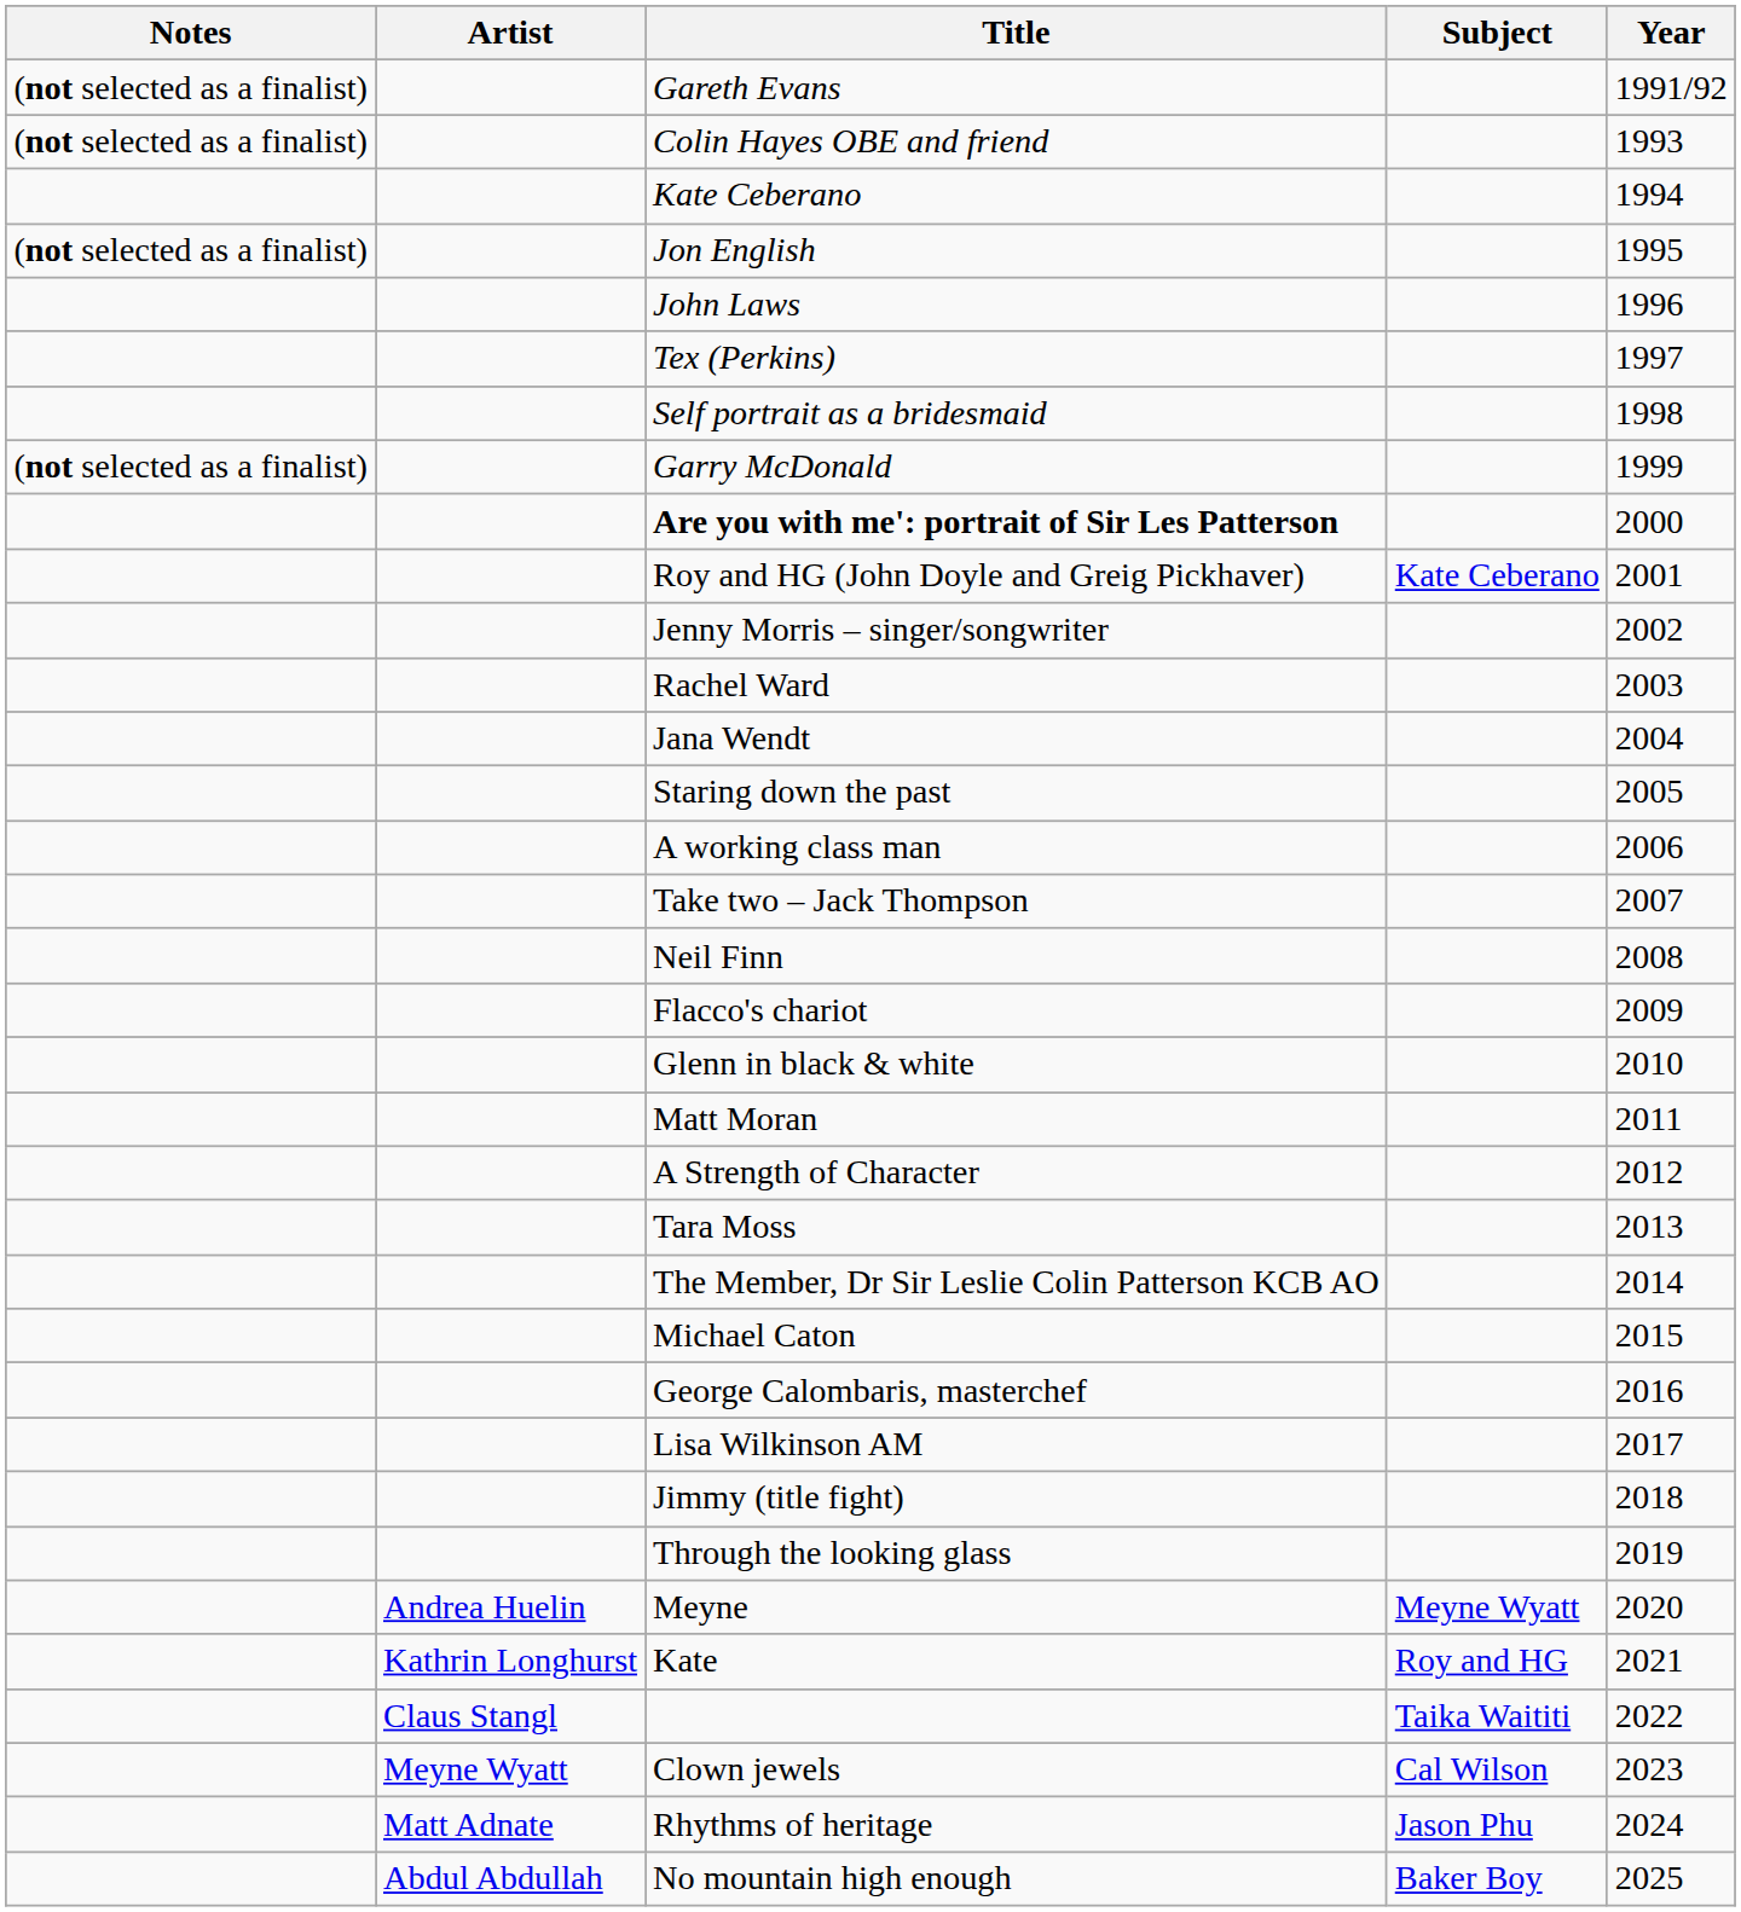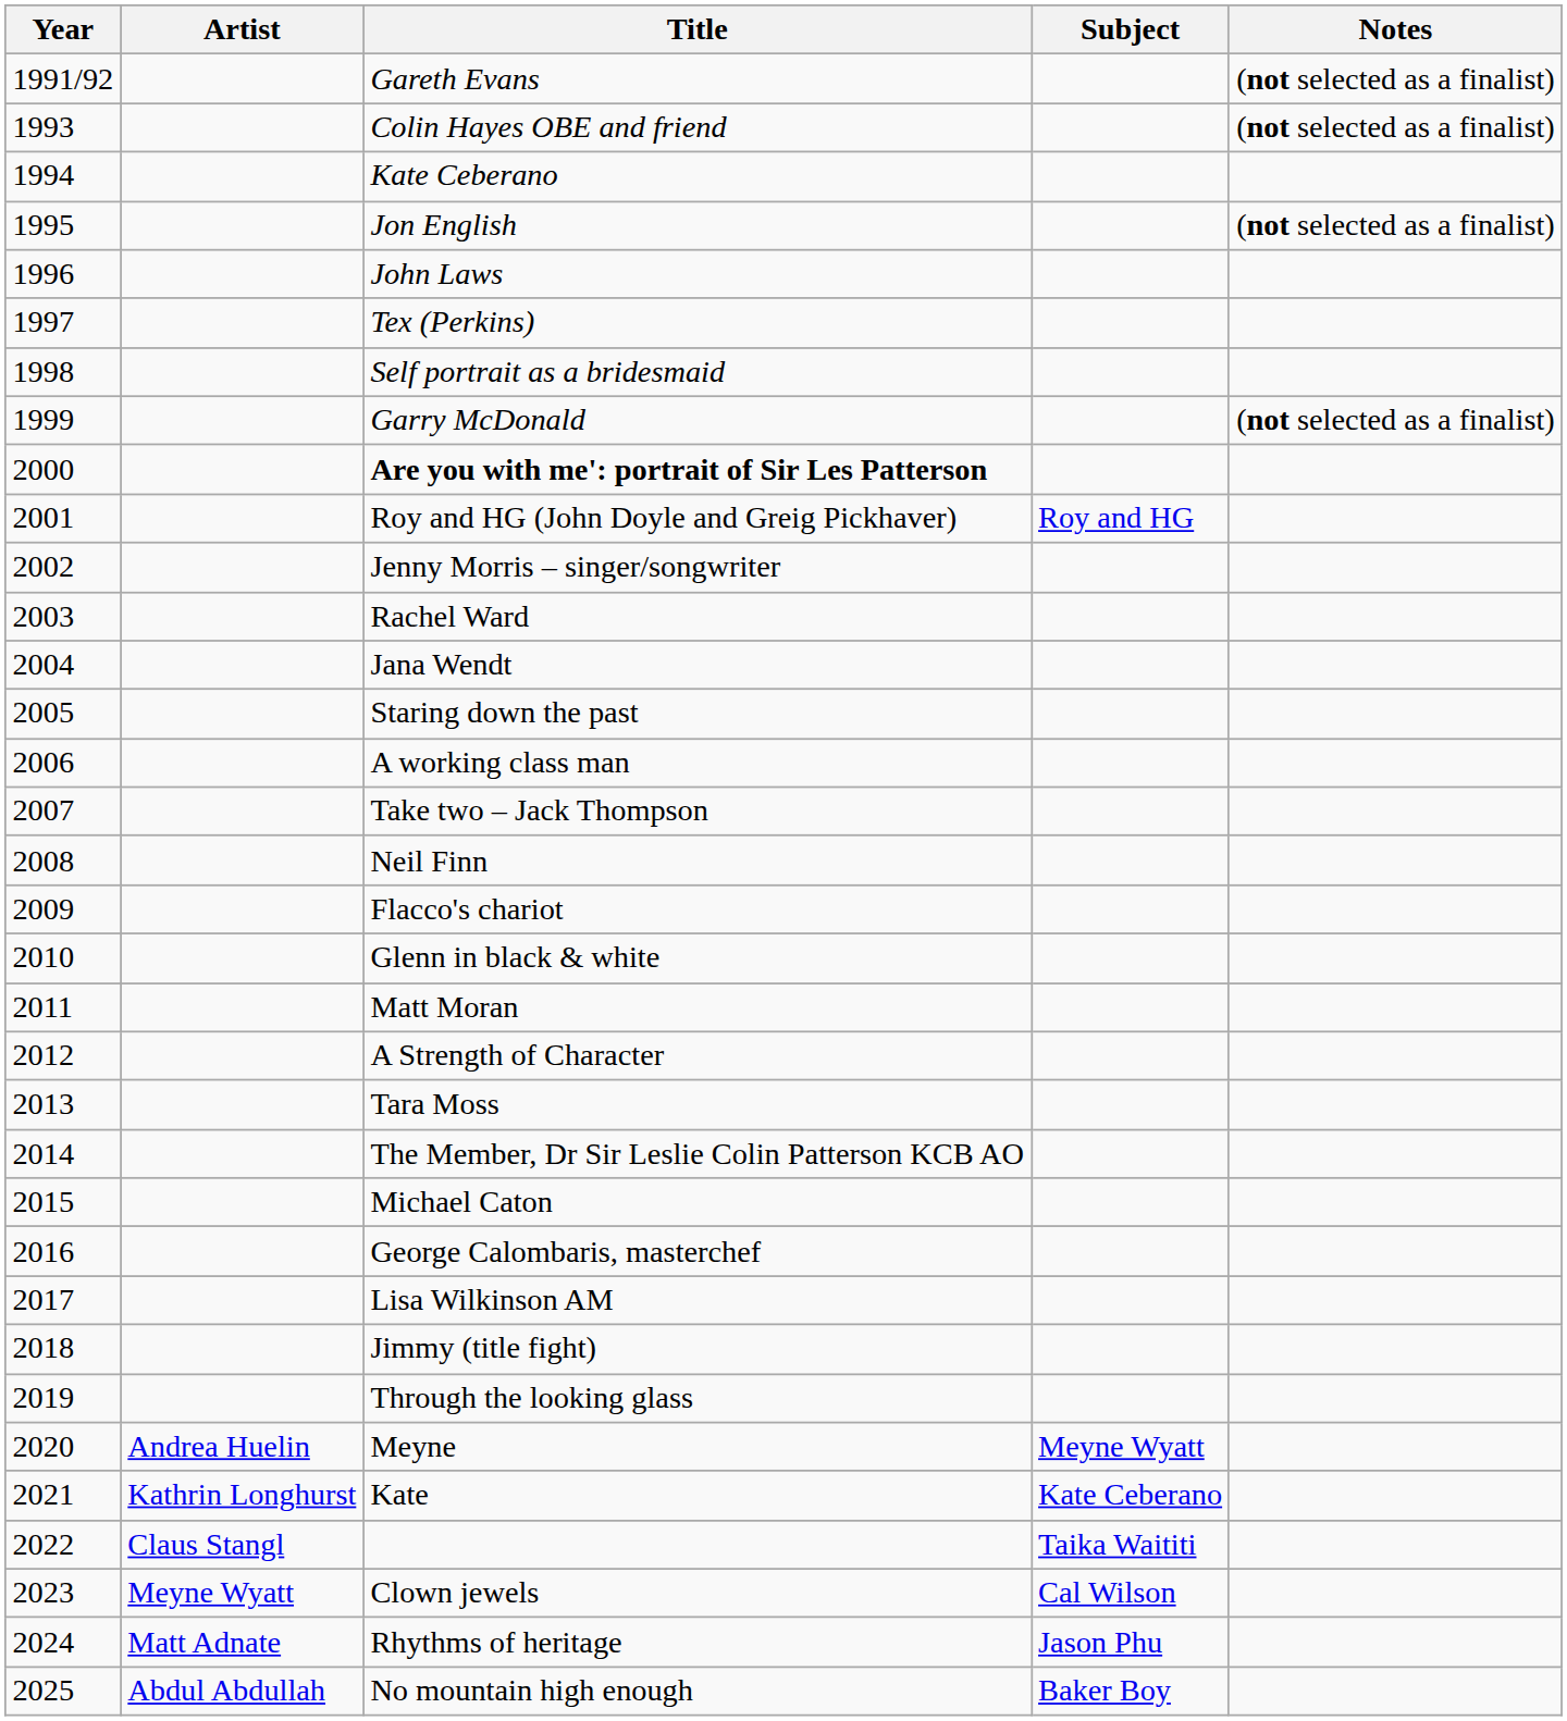columns swapped: Year <-> Notes
Roy and HG (John Doyle and Greig Pickhaver) | Subject: Kate Ceberano -> Roy and HG
Kate | Subject: Roy and HG -> Kate Ceberano
